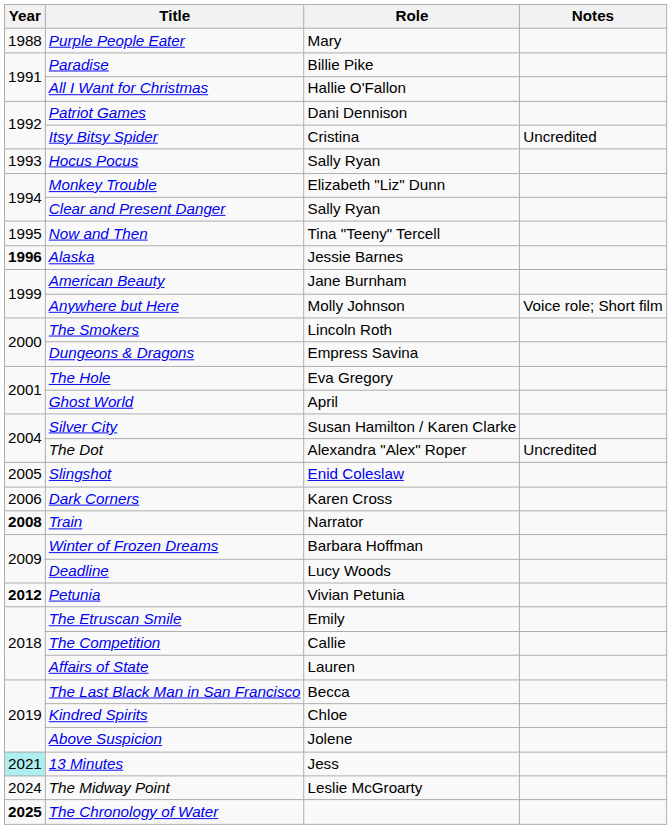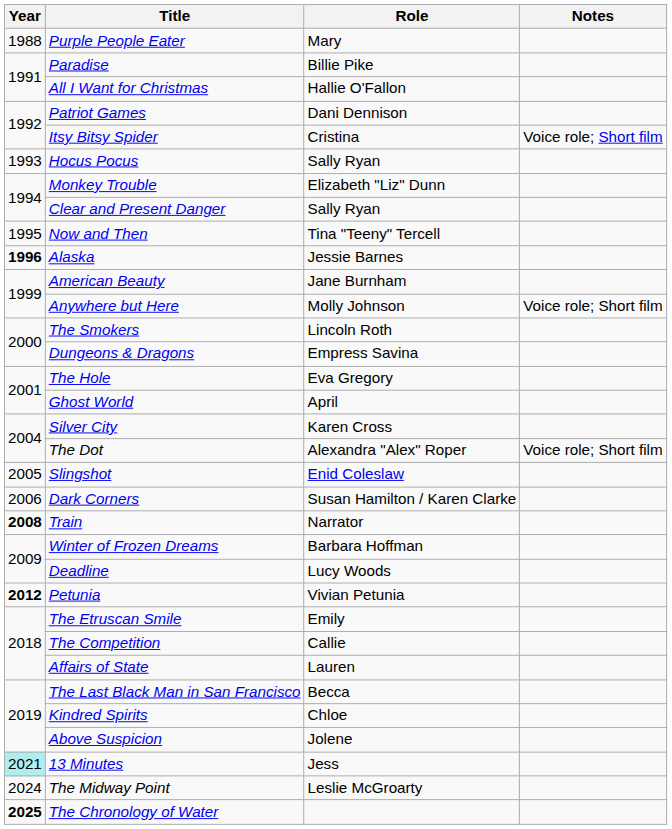Itsy Bitsy Spider | Notes: Uncredited -> Voice role; Short film
Silver City | Role: Susan Hamilton / Karen Clarke -> Karen Cross
The Dot | Notes: Uncredited -> Voice role; Short film
Dark Corners | Role: Karen Cross -> Susan Hamilton / Karen Clarke
